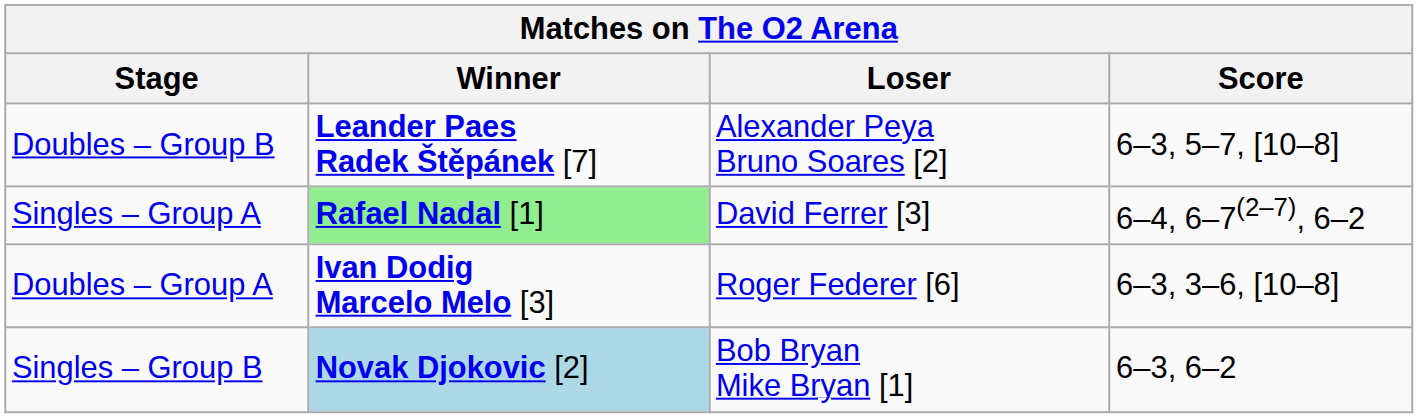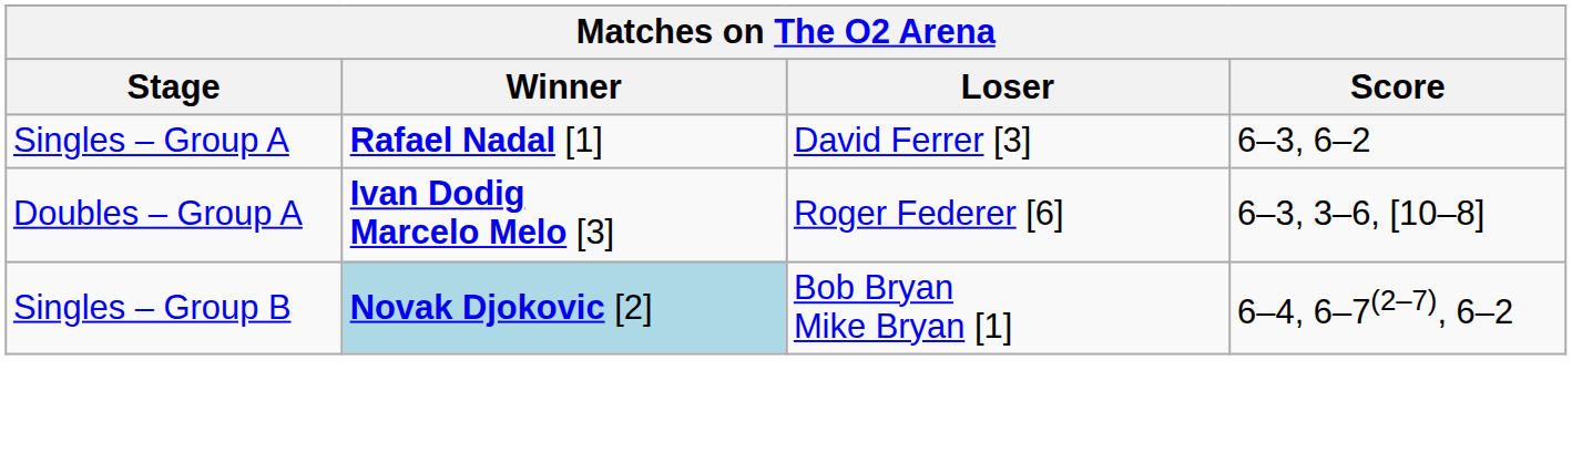- row: Doubles – Group B | Leander Paes Radek Štěpánek [7] | Alexander Peya Bruno Soares [2] | 6–3, 5–7, [10–8]
Singles – Group A | Winner: lightgreen background -> no background
Singles – Group A | Score: 6–4, 6–7(2–7), 6–2 -> 6–3, 6–2
Singles – Group B | Score: 6–3, 6–2 -> 6–4, 6–7(2–7), 6–2
